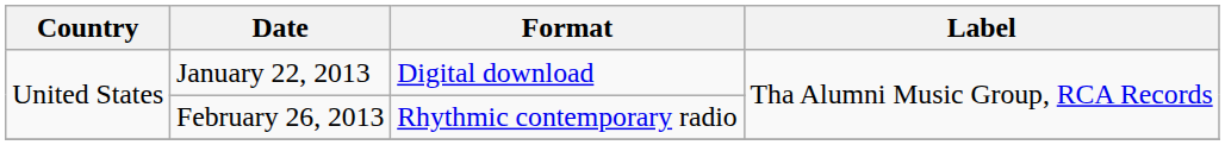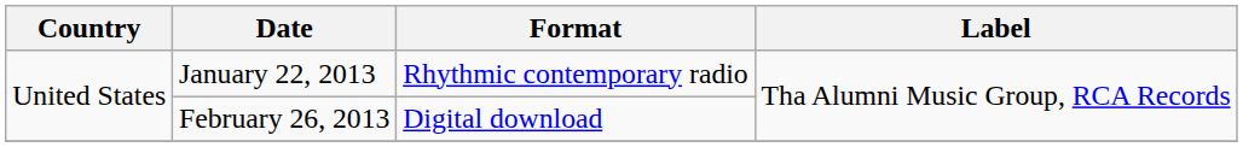January 22, 2013 | Format: Digital download -> Rhythmic contemporary radio
February 26, 2013 | Format: Rhythmic contemporary radio -> Digital download
